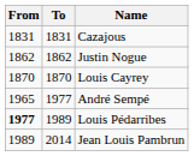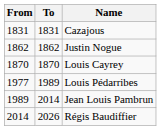- row: 1965 | 1977 | André Sempé
Louis Pédarribes | From: bold -> normal
+ row: 2014 | 2026 | Régis Baudiffier
